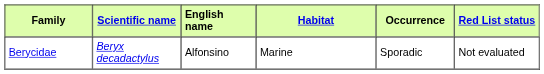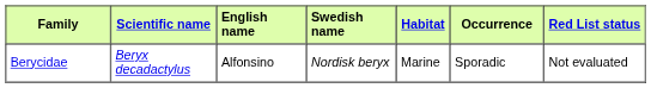+ column: Swedish name | Nordisk beryx
